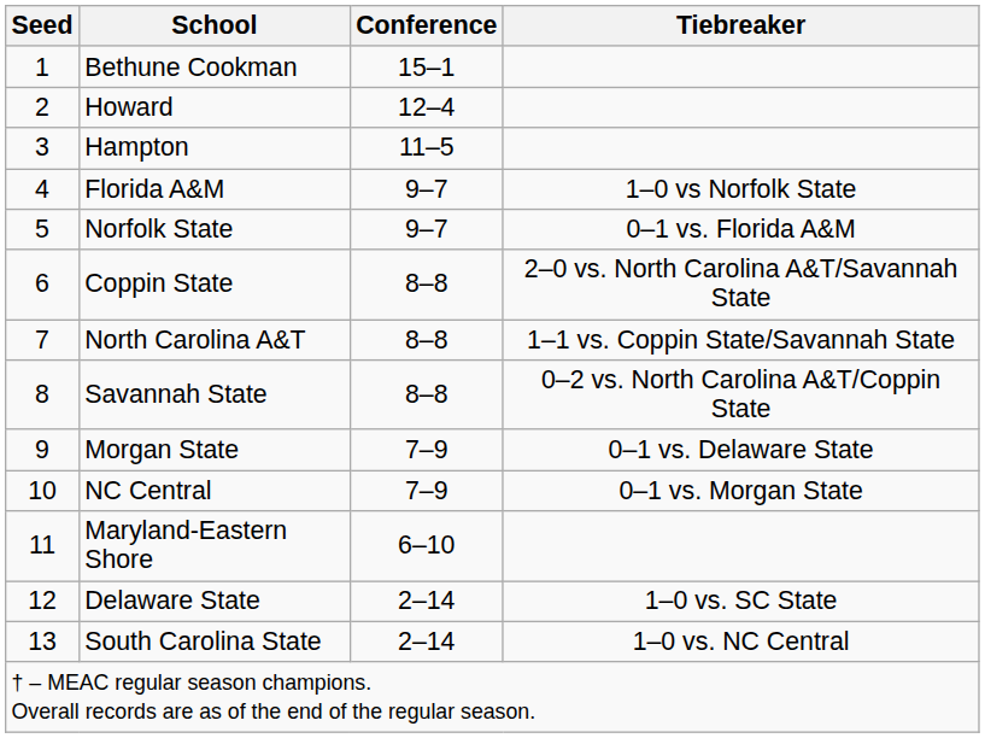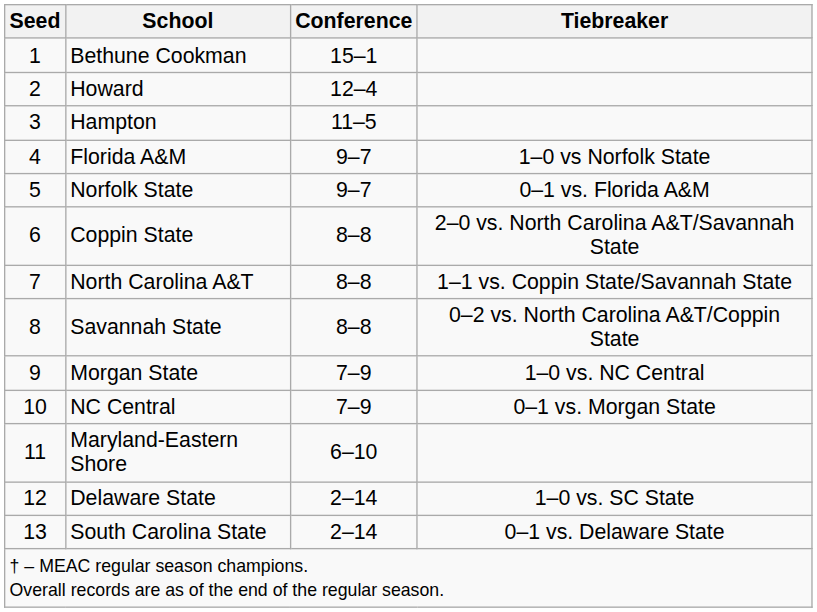Morgan State | Tiebreaker: 0–1 vs. Delaware State -> 1–0 vs. NC Central
South Carolina State | Tiebreaker: 1–0 vs. NC Central -> 0–1 vs. Delaware State
